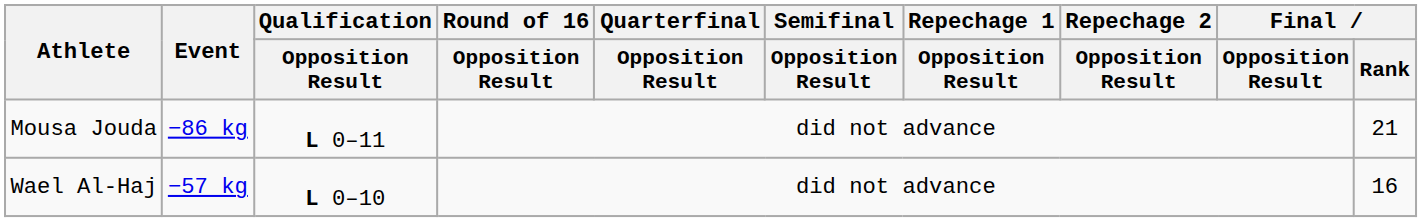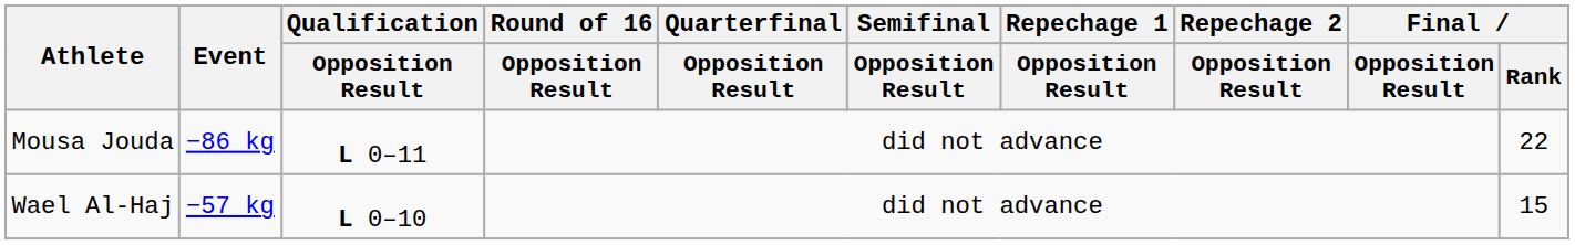Mousa Jouda | Final / Rank: 21 -> 22
Wael Al-Haj | Final / Rank: 16 -> 15
